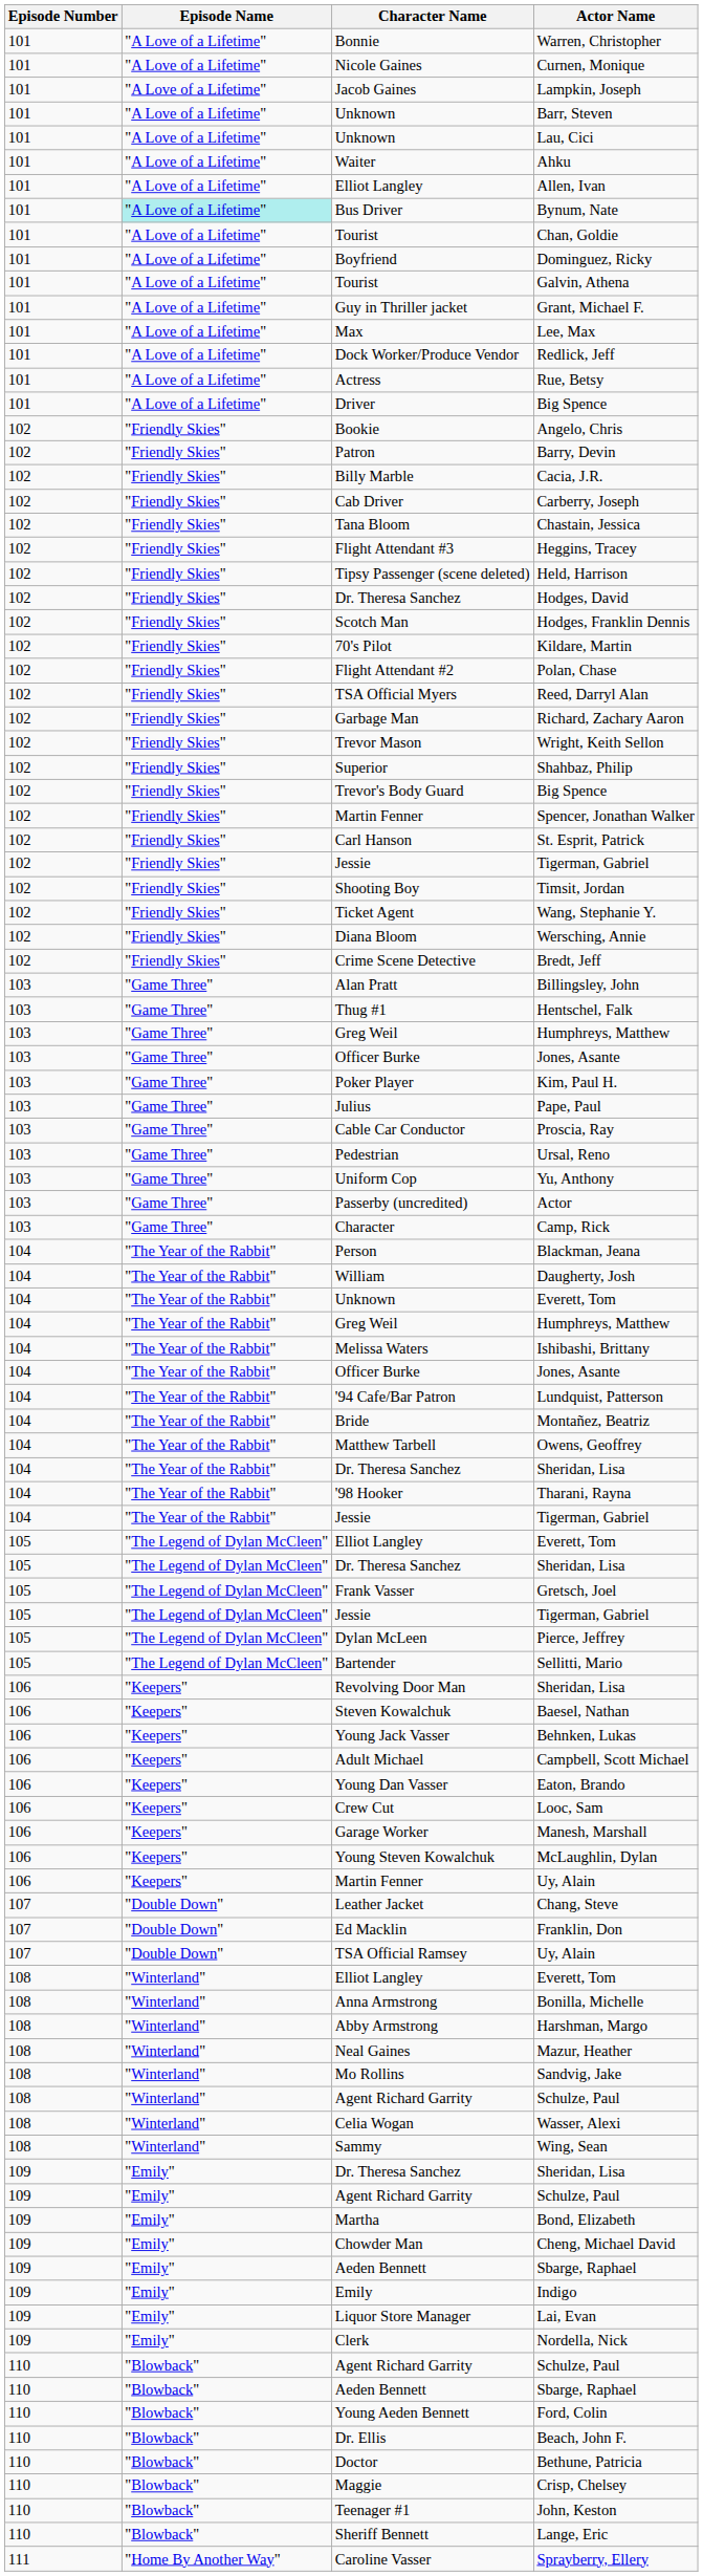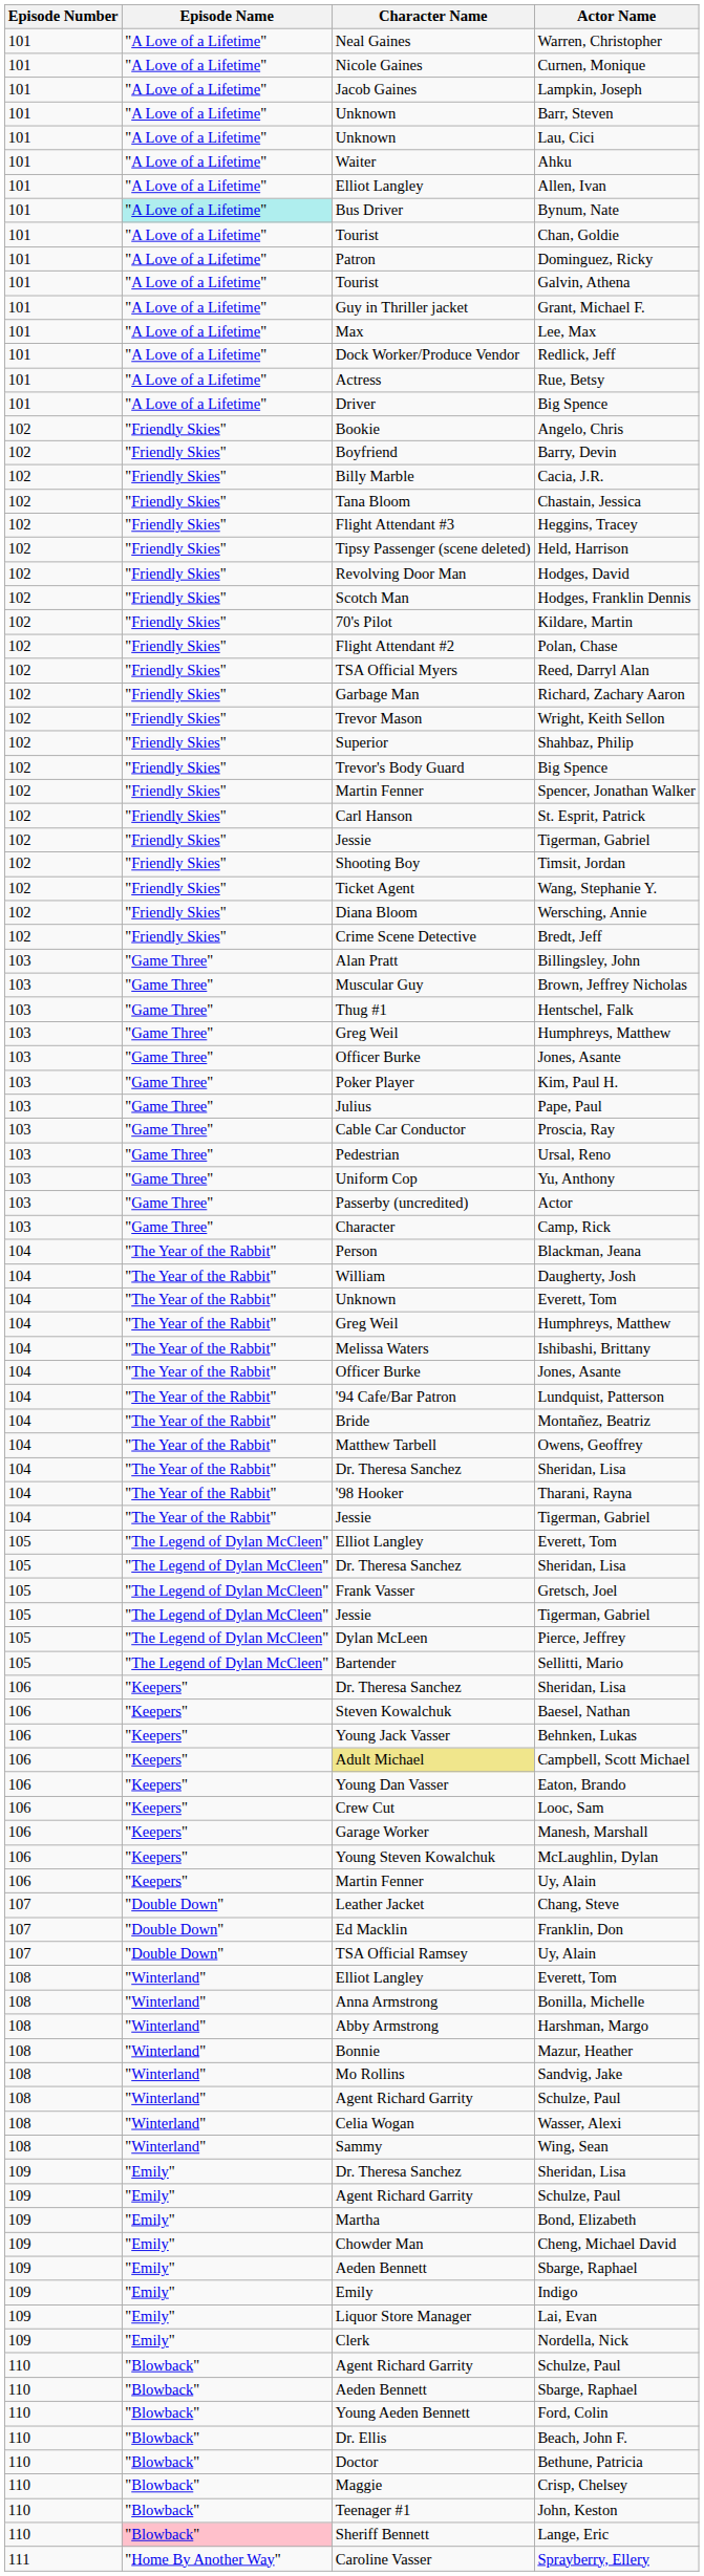Warren, Christopher | Character Name: Bonnie -> Neal Gaines
Dominguez, Ricky | Character Name: Boyfriend -> Patron
Barry, Devin | Character Name: Patron -> Boyfriend
- row: 102 | "Friendly Skies" | Cab Driver | Carberry, Joseph
Hodges, David | Character Name: Dr. Theresa Sanchez -> Revolving Door Man
+ row: 103 | "Game Three" | Muscular Guy | Brown, Jeffrey Nicholas
106 / Sheridan, Lisa | Character Name: Revolving Door Man -> Dr. Theresa Sanchez
Campbell, Scott Michael | Character Name: no background -> khaki background
Mazur, Heather | Character Name: Neal Gaines -> Bonnie
Lange, Eric | Episode Name: no background -> pink background
